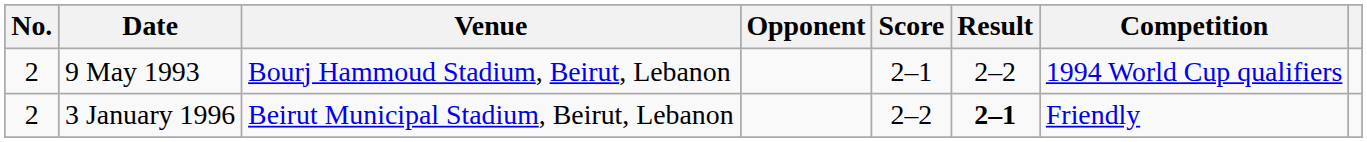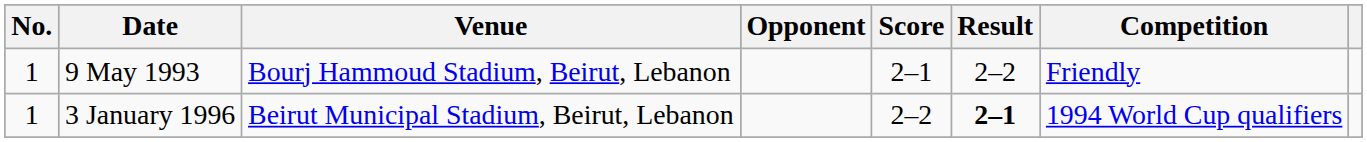9 May 1993 | No.: 2 -> 1
9 May 1993 | Competition: 1994 World Cup qualifiers -> Friendly
3 January 1996 | No.: 2 -> 1
3 January 1996 | Competition: Friendly -> 1994 World Cup qualifiers
